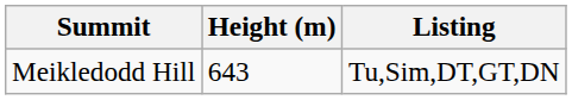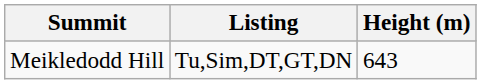columns swapped: Height (m) <-> Listing
